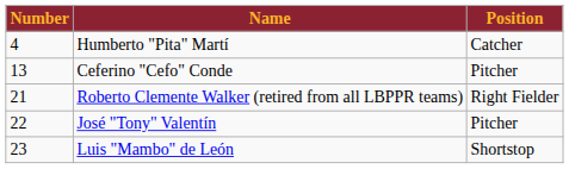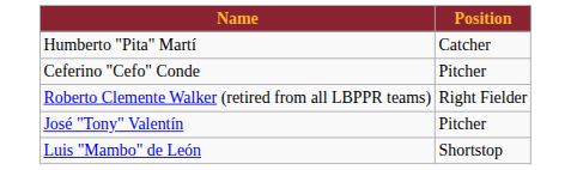- column: Number | 4 | 13 | 21 | 22 | 23
